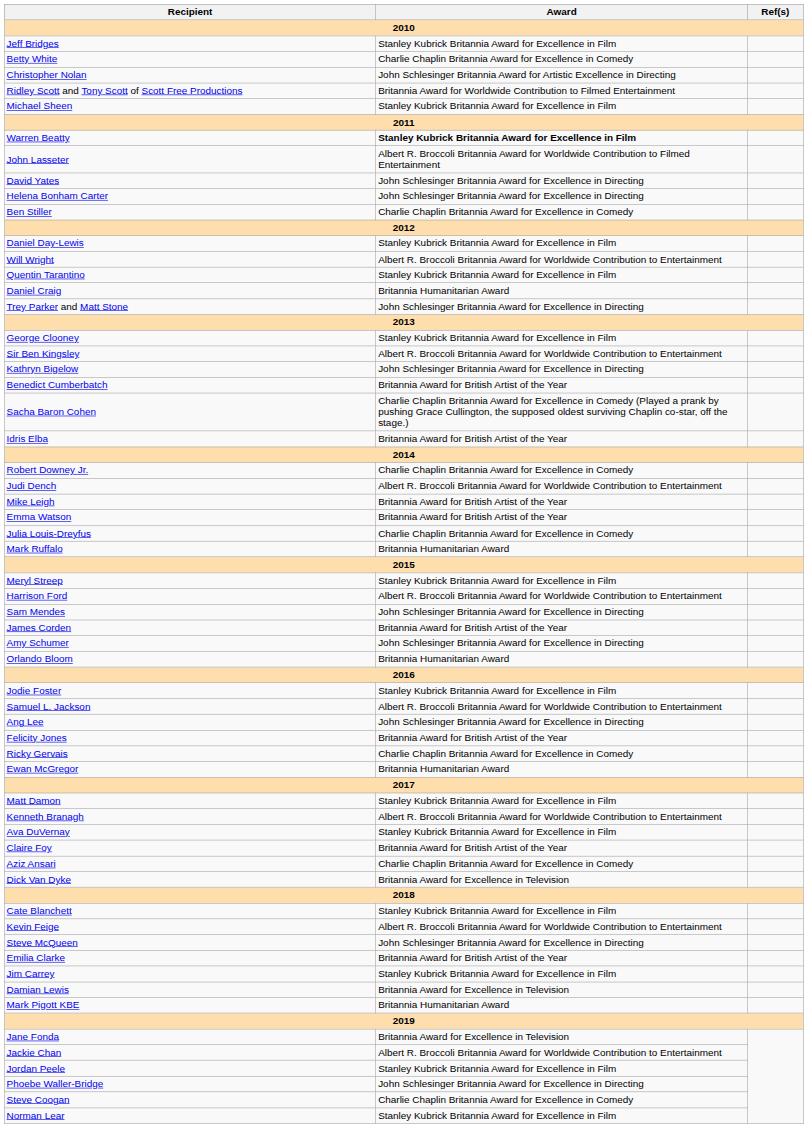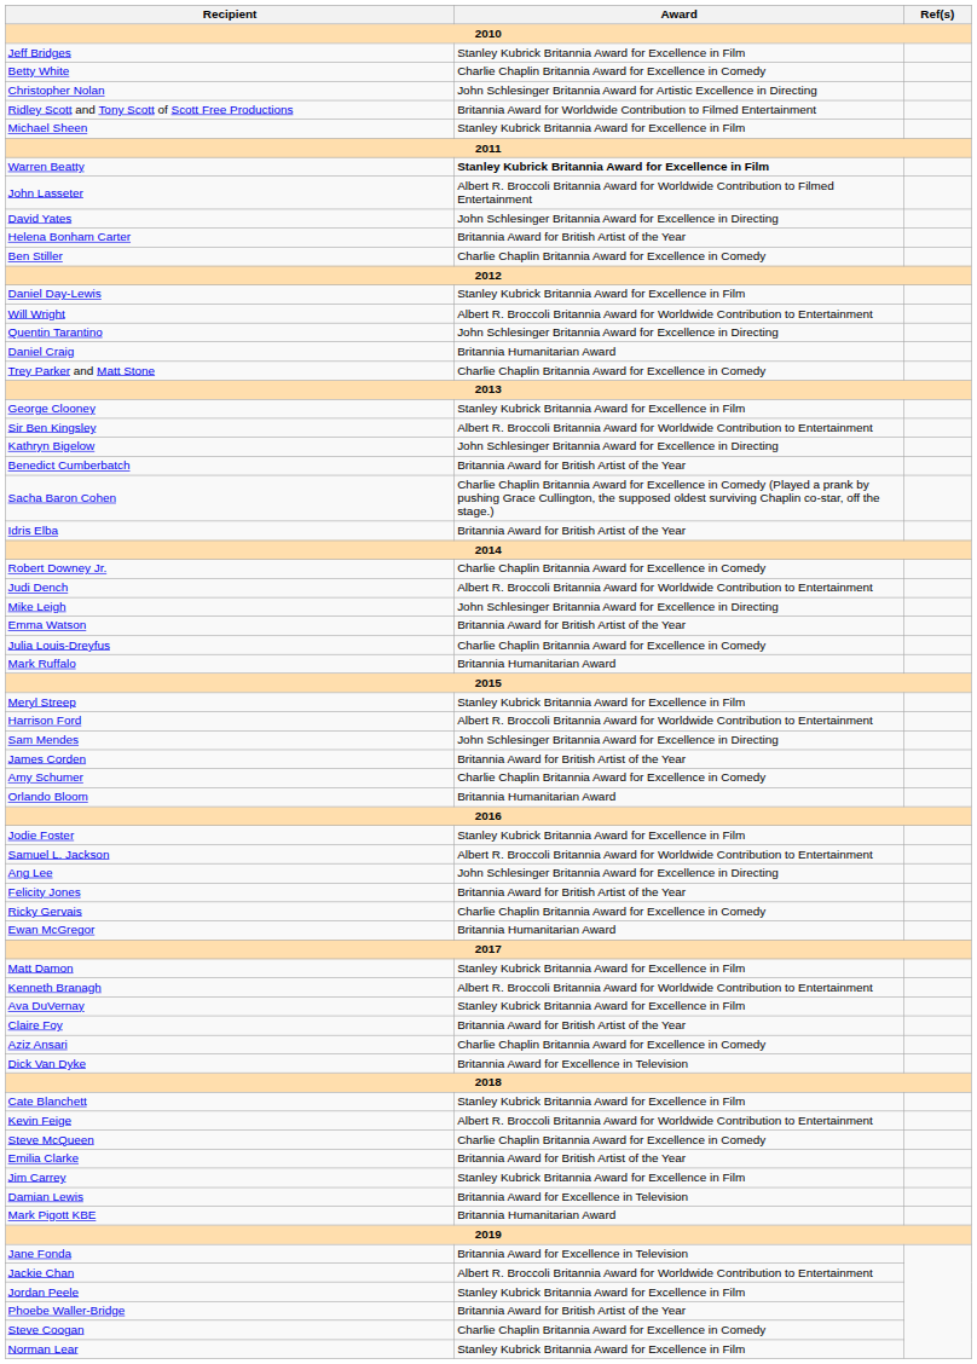Helena Bonham Carter | Award: John Schlesinger Britannia Award for Excellence in Directing -> Britannia Award for British Artist of the Year
Quentin Tarantino | Award: Stanley Kubrick Britannia Award for Excellence in Film -> John Schlesinger Britannia Award for Excellence in Directing
Trey Parker and Matt Stone | Award: John Schlesinger Britannia Award for Excellence in Directing -> Charlie Chaplin Britannia Award for Excellence in Comedy
Mike Leigh | Award: Britannia Award for British Artist of the Year -> John Schlesinger Britannia Award for Excellence in Directing
Amy Schumer | Award: John Schlesinger Britannia Award for Excellence in Directing -> Charlie Chaplin Britannia Award for Excellence in Comedy
Steve McQueen | Award: John Schlesinger Britannia Award for Excellence in Directing -> Charlie Chaplin Britannia Award for Excellence in Comedy
Phoebe Waller-Bridge | Award: John Schlesinger Britannia Award for Excellence in Directing -> Britannia Award for British Artist of the Year
